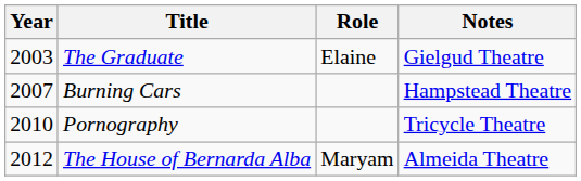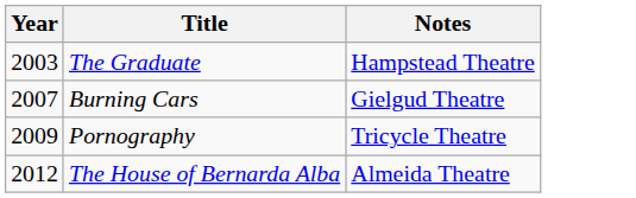- column: Role | Elaine | Maryam
The Graduate | Notes: Gielgud Theatre -> Hampstead Theatre
Burning Cars | Notes: Hampstead Theatre -> Gielgud Theatre
Pornography | Year: 2010 -> 2009
